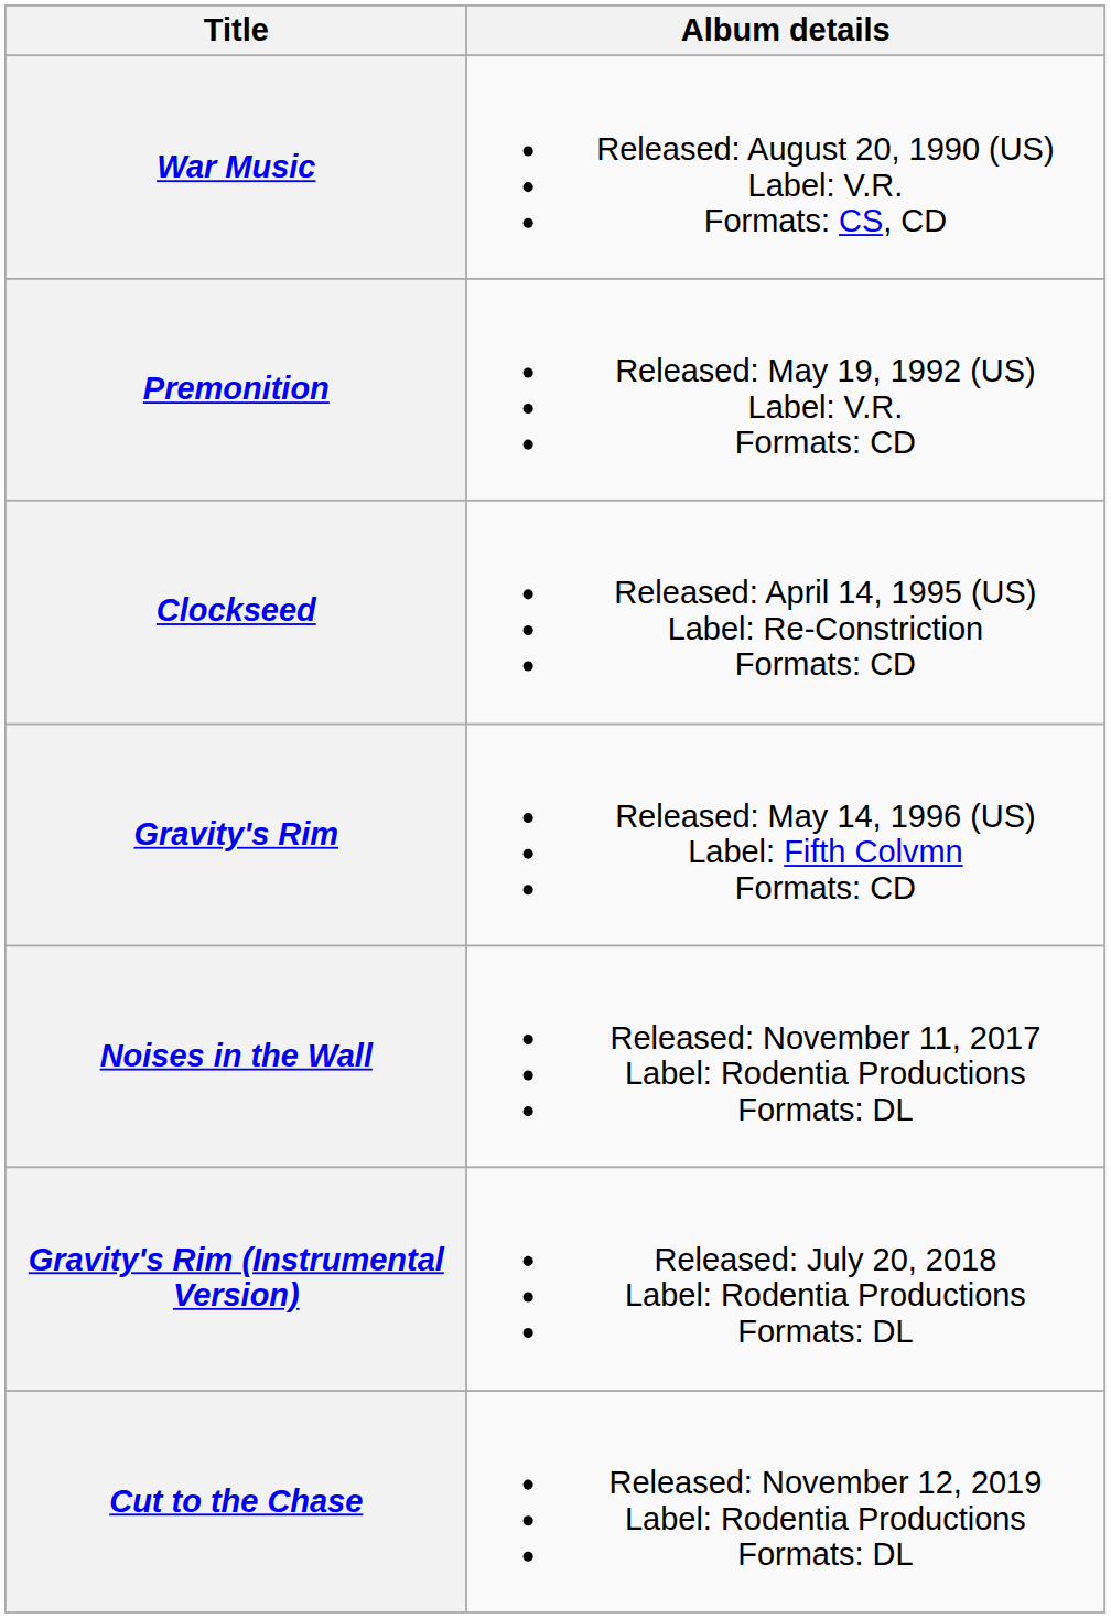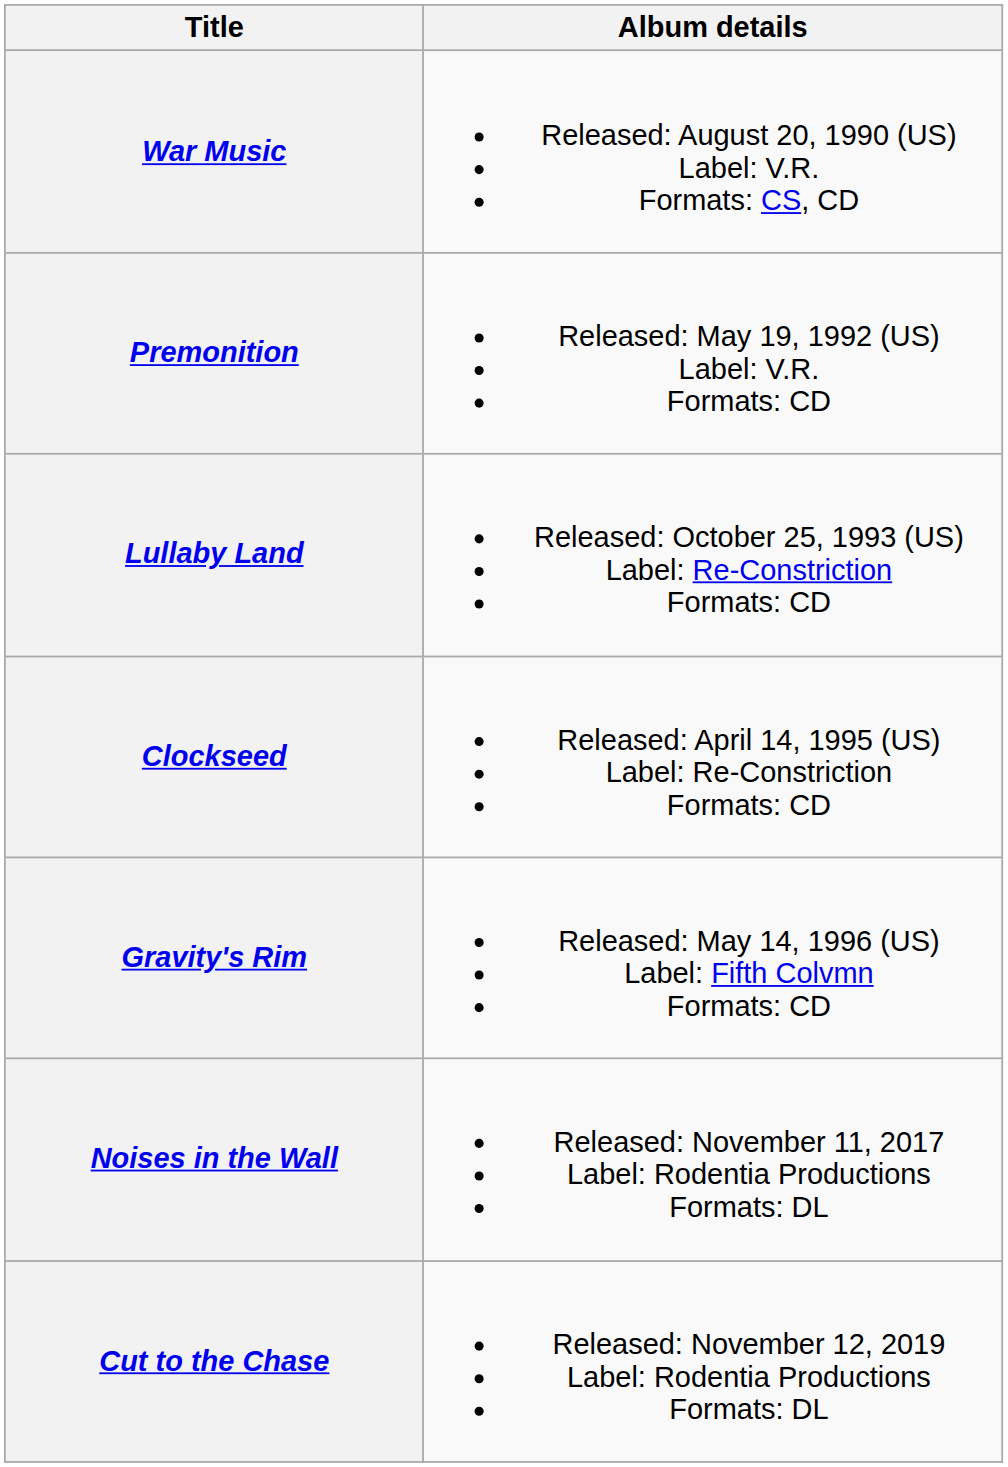+ row: Lullaby Land | Released: October 25, 1993 (US) Label: Re-Constriction Formats: CD
- row: Gravity's Rim (Instrumental Version) | Released: July 20, 2018 Label: Rodentia Productions Formats: DL
